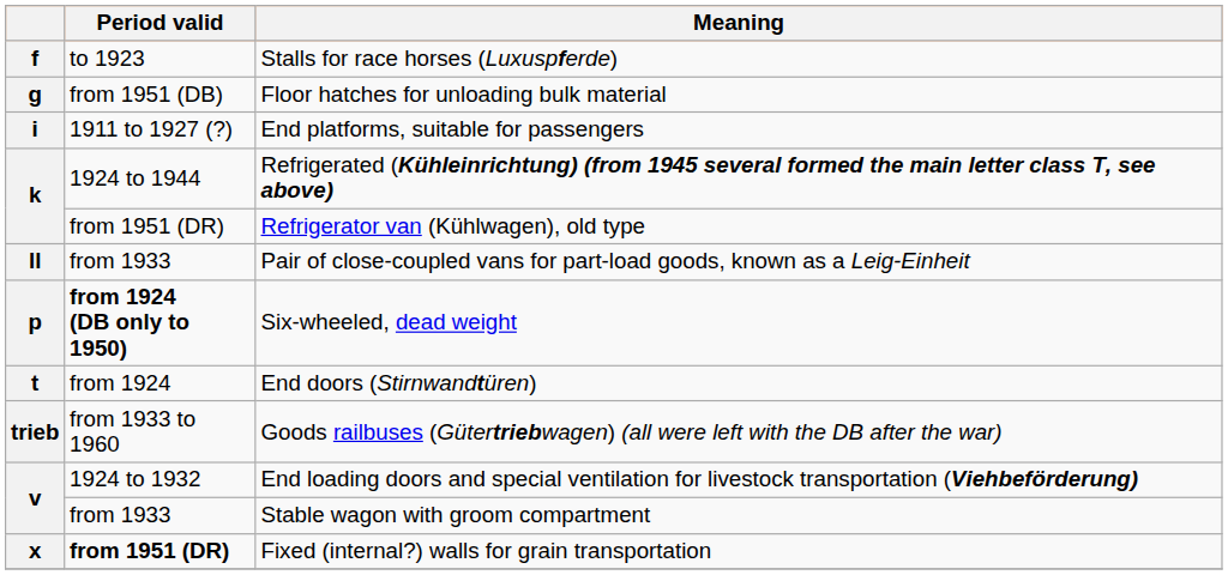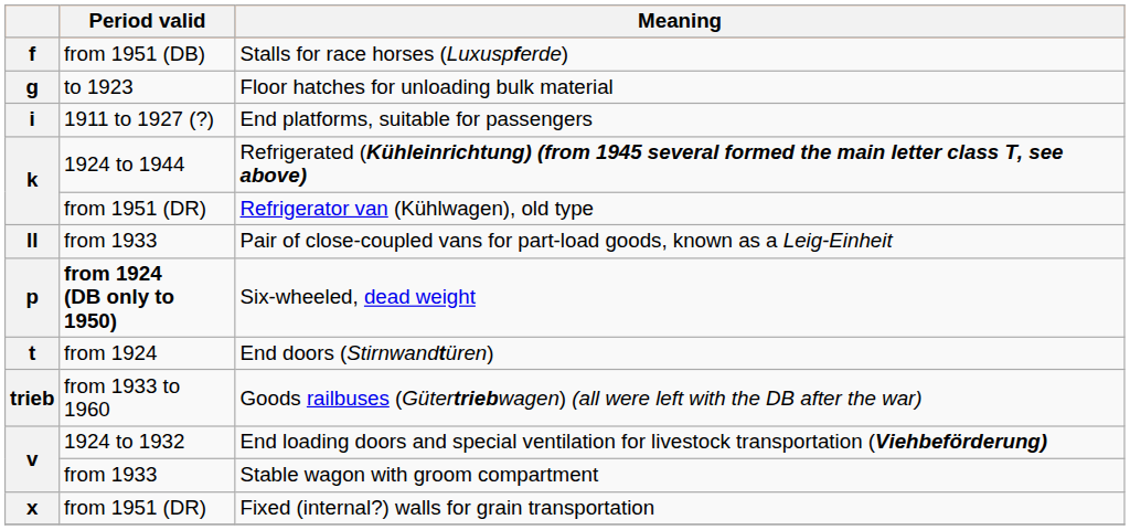Stalls for race horses (Luxuspferde) | Period valid: to 1923 -> from 1951 (DB)
Floor hatches for unloading bulk material | Period valid: from 1951 (DB) -> to 1923
Fixed (internal?) walls for grain transportation | Period valid: bold -> normal
